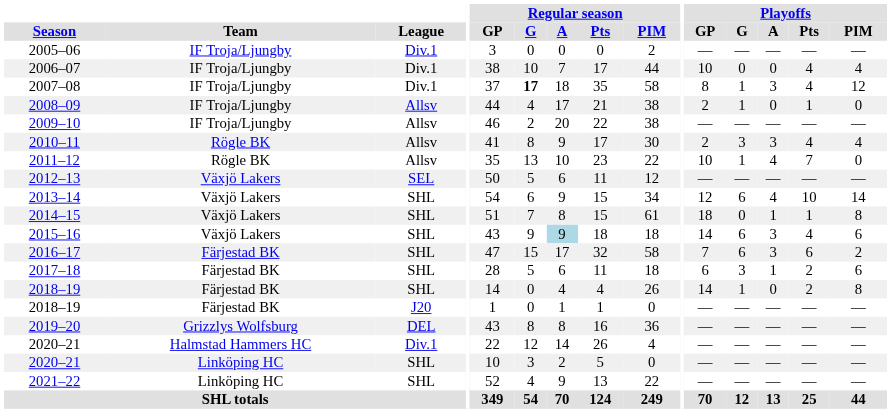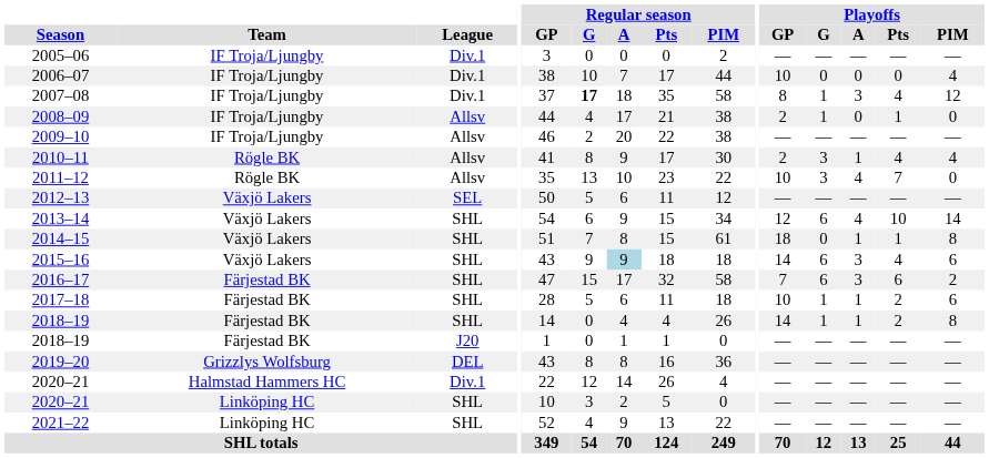2006–07 | Playoffs / Pts: 4 -> 0
2010–11 | Playoffs / A: 3 -> 1
2011–12 | Playoffs / G: 1 -> 3
2017–18 | Playoffs / GP: 6 -> 10
2017–18 | Playoffs / G: 3 -> 1
2018–19 / SHL | Playoffs / A: 0 -> 1
